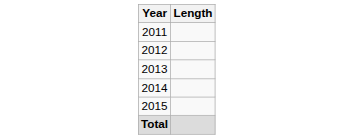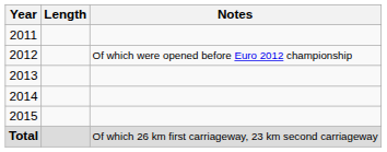+ column: Notes | Of which were opened before Euro 2012 championship | Of which 26 km first carriageway, 23 km second carriageway
